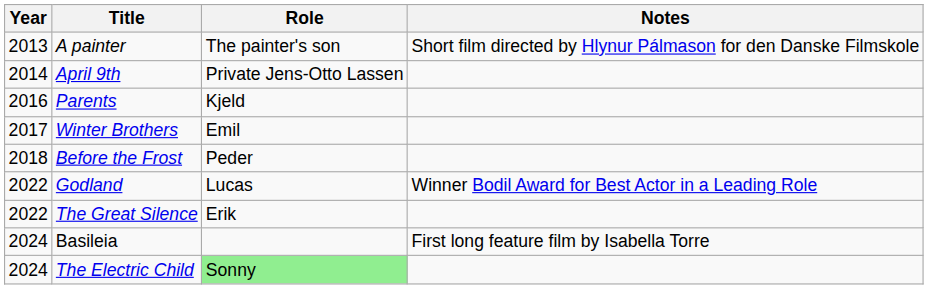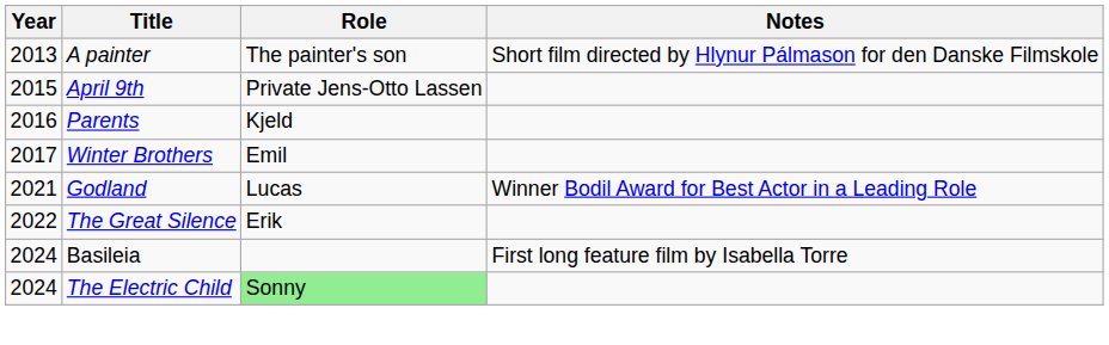April 9th | Year: 2014 -> 2015
- row: 2018 | Before the Frost | Peder
Godland | Year: 2022 -> 2021
